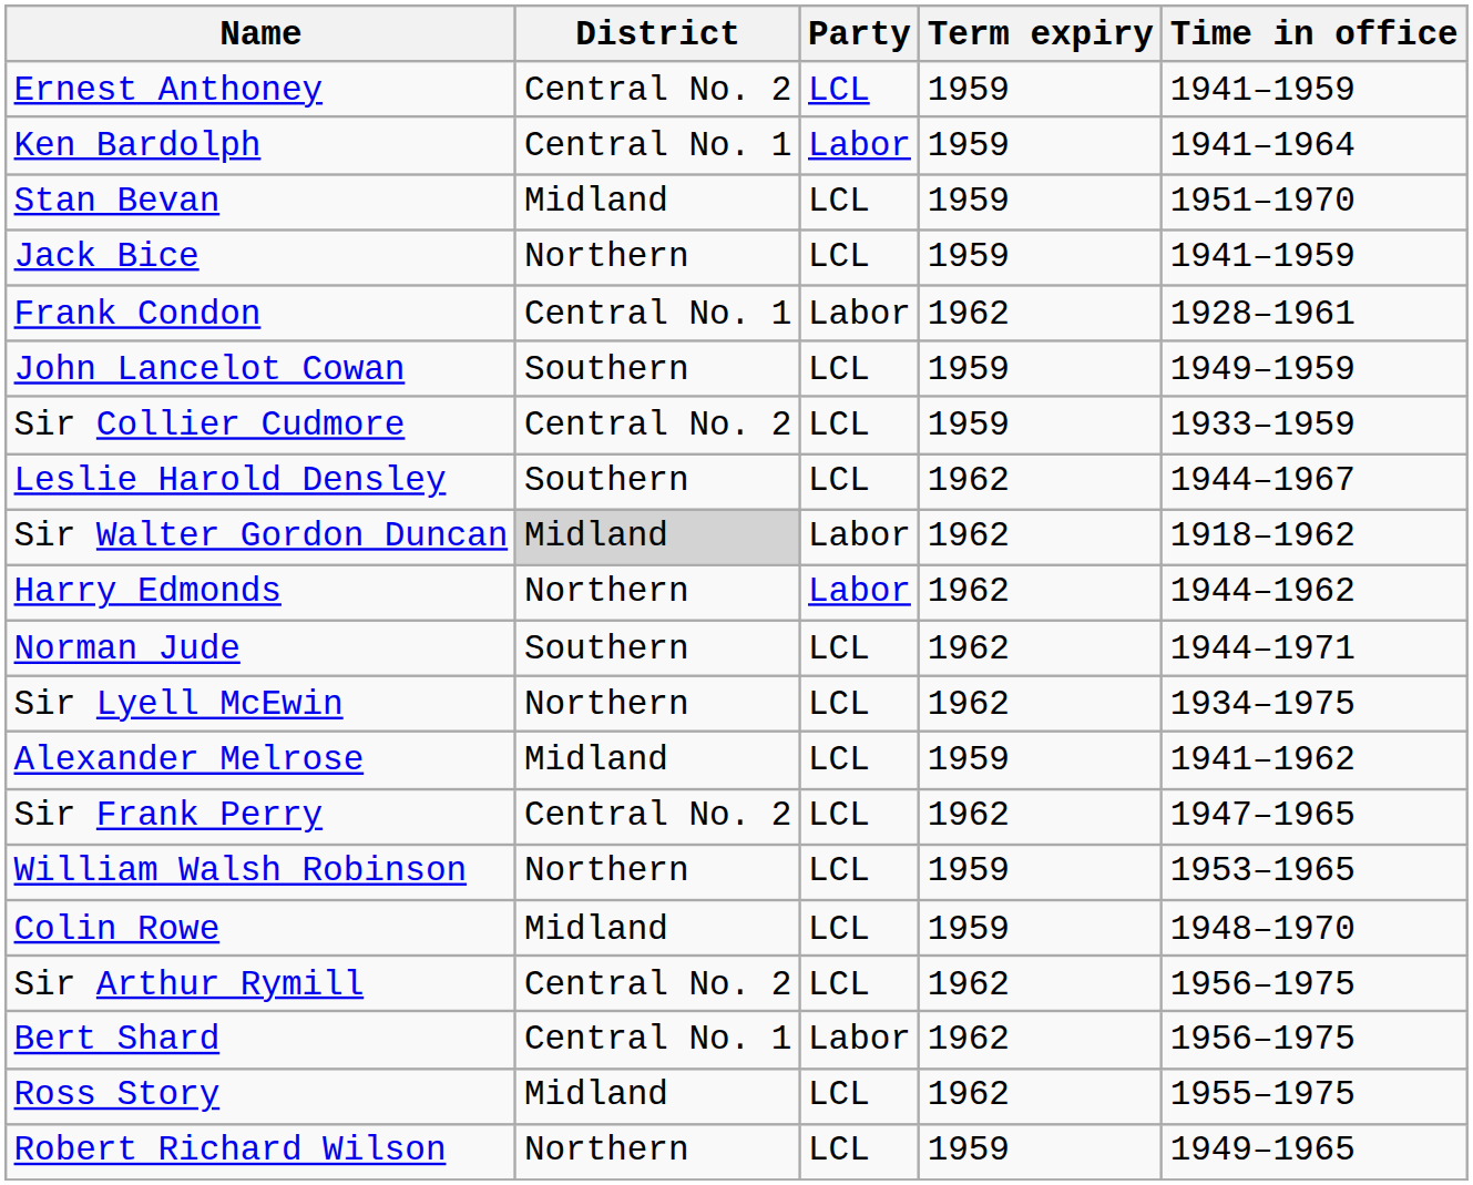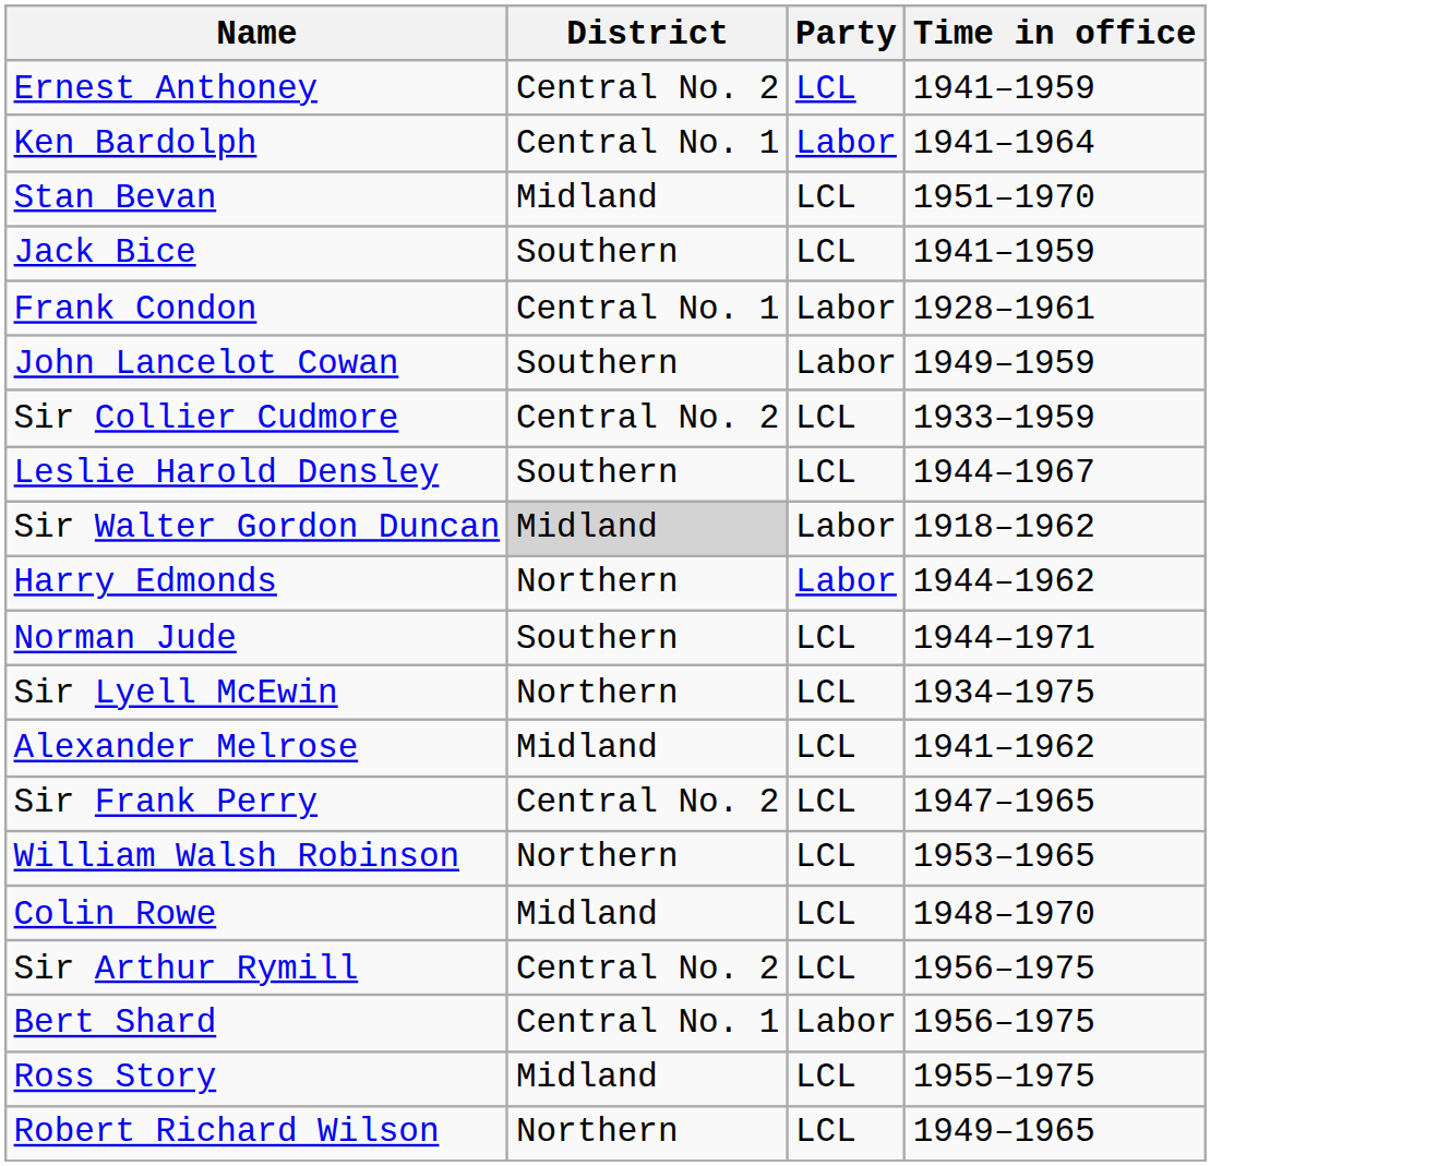- column: Term expiry | 1959 | 1959 | 1959 | 1959 | 1962 | 1959 | 1959 | 1962 | 1962 | 1962 | 1962 | 1962 | 1959 | 1962 | 1959 | 1959 | 1962 | 1962 | 1962 | 1959
Jack Bice | District: Northern -> Southern
John Lancelot Cowan | Party: LCL -> Labor
